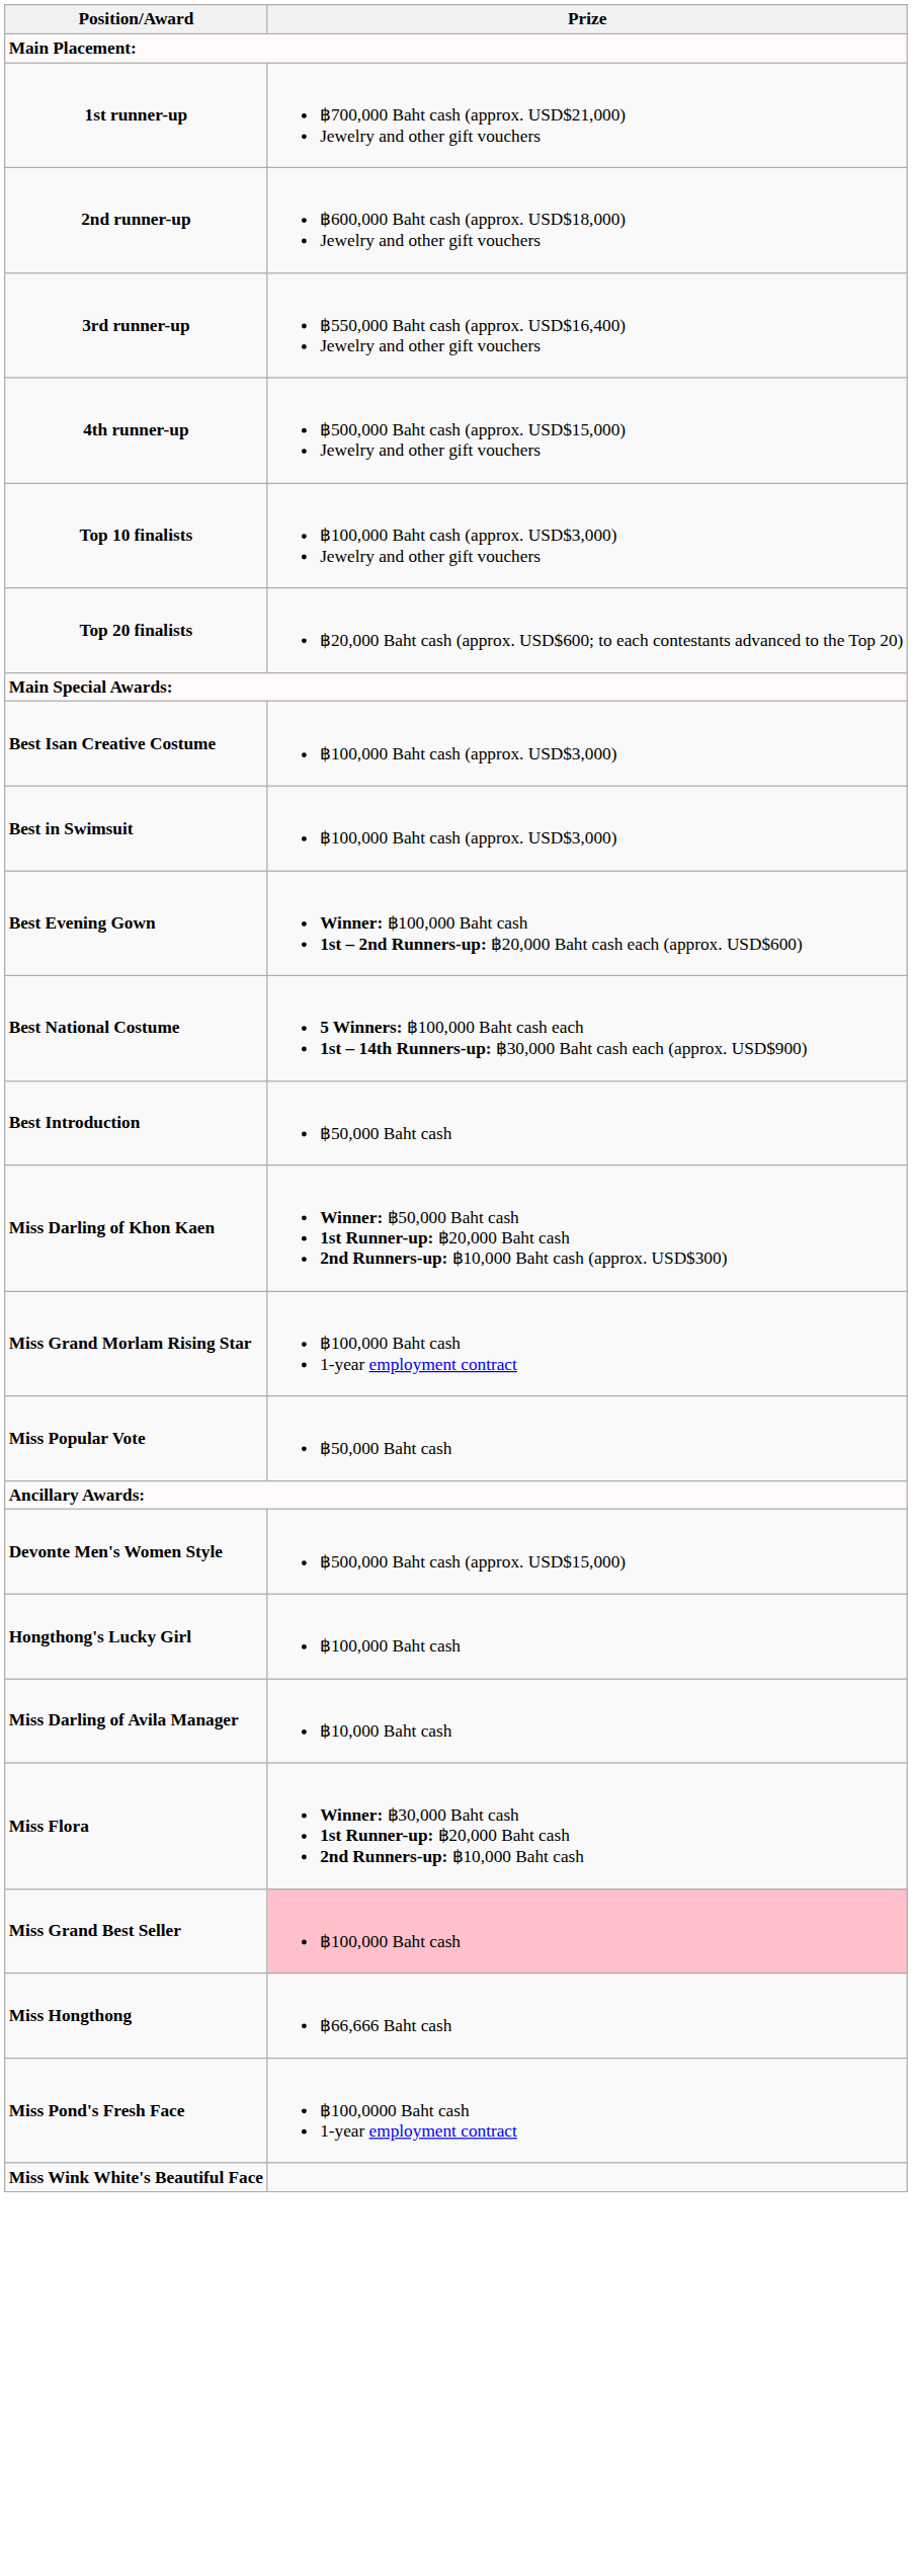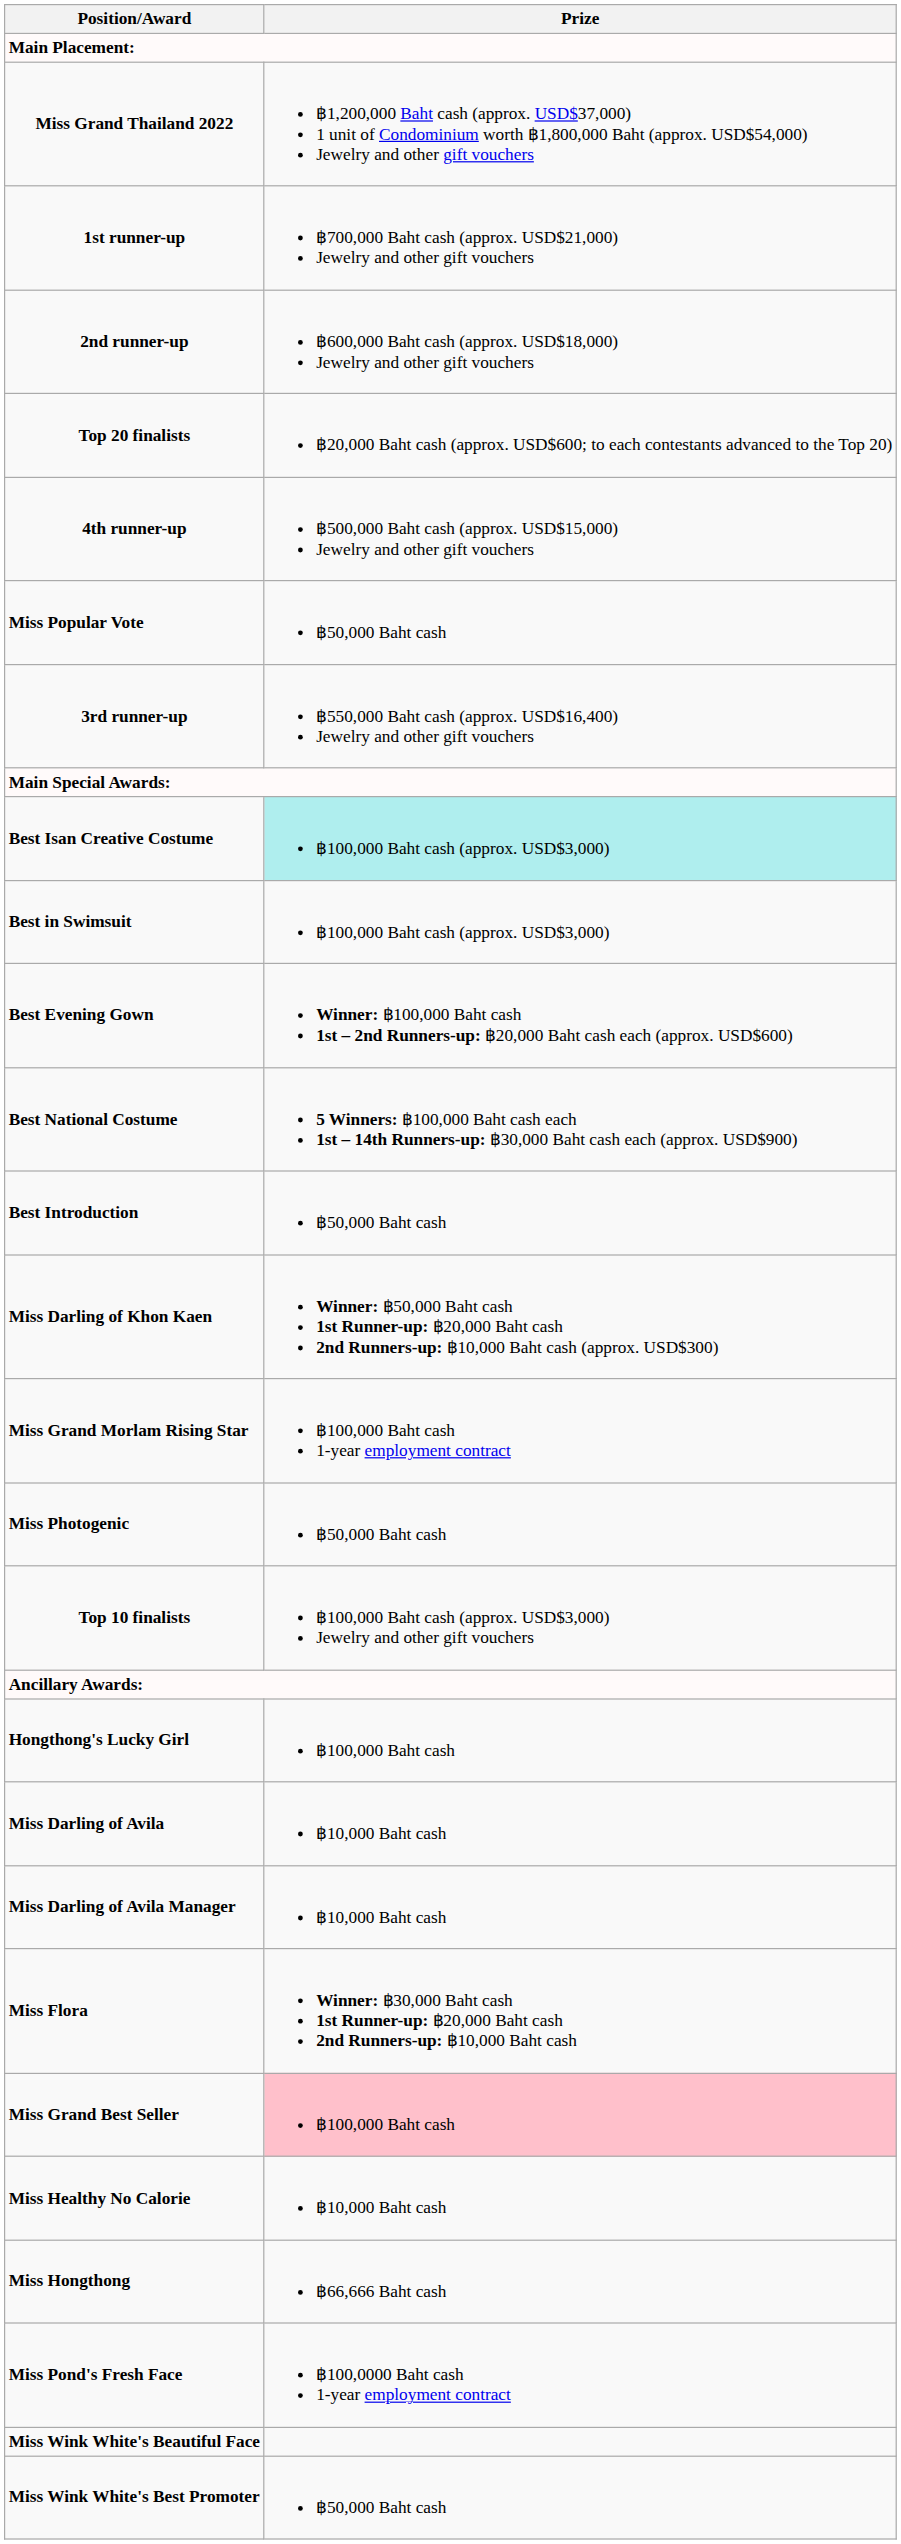+ row: Miss Grand Thailand 2022 | ฿1,200,000 Baht cash (approx. USD$37,000) 1 unit of Condominium worth ฿1,800,000 Baht (approx. USD$54,000) Jewelry and other gift vouchers
rows swapped: 3rd runner-up <-> Top 20 finalists
rows swapped: Top 10 finalists <-> Miss Popular Vote
Best Isan Creative Costume | Prize: no background -> paleturquoise background
+ row: Miss Photogenic | ฿50,000 Baht cash
- row: Devonte Men's Women Style | ฿500,000 Baht cash (approx. USD$15,000)
+ row: Miss Darling of Avila | ฿10,000 Baht cash
+ row: Miss Healthy No Calorie | ฿10,000 Baht cash
+ row: Miss Wink White's Best Promoter | ฿50,000 Baht cash
